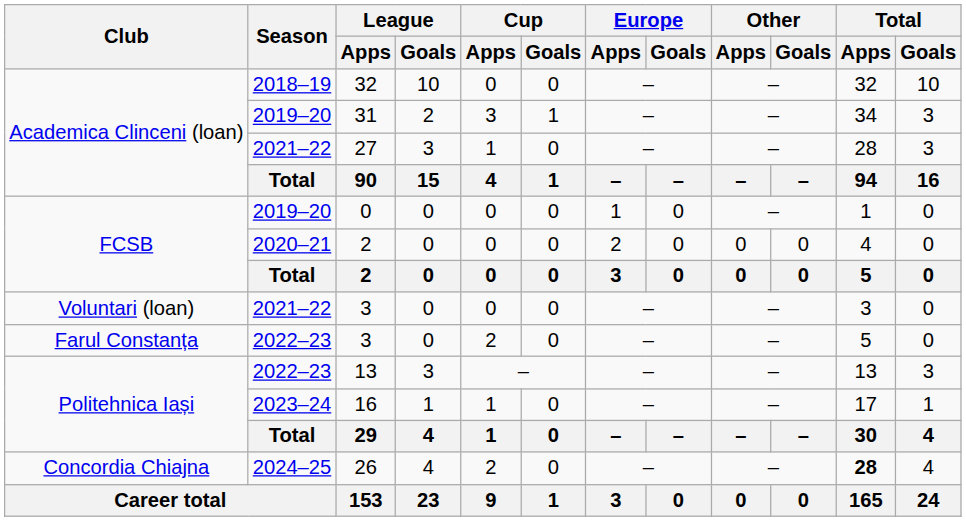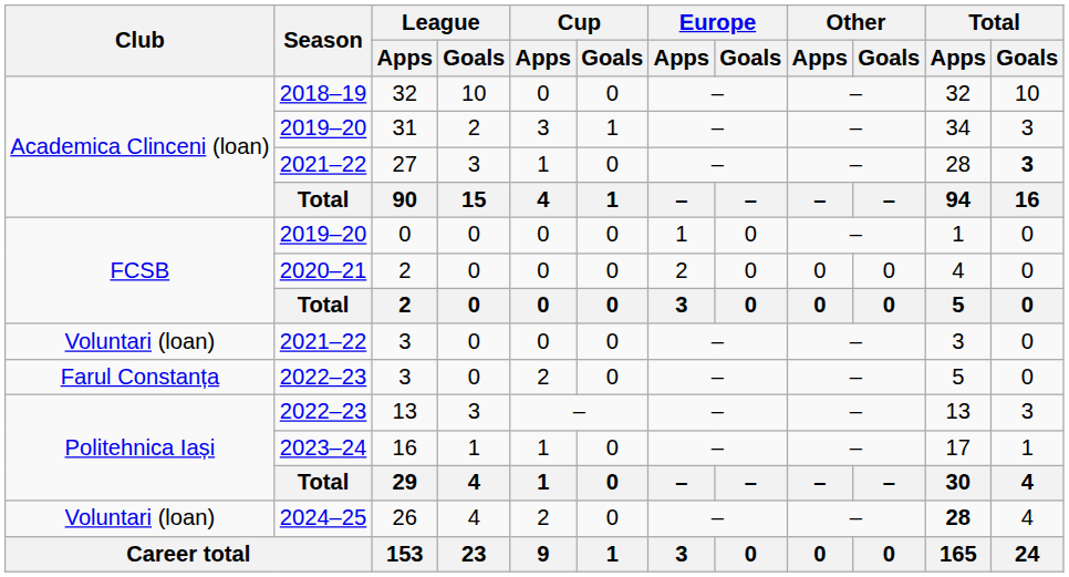27 | Total / Goals: normal -> bold
26 | Club: Concordia Chiajna -> Voluntari (loan)
